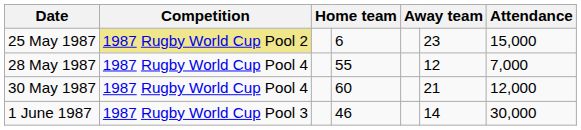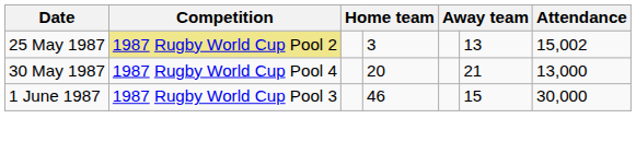25 May 1987 | column 4: 6 -> 3
25 May 1987 | column 6: 23 -> 13
25 May 1987 | Attendance: 15,000 -> 15,002
- row: 28 May 1987 | 1987 Rugby World Cup Pool 4 | 55 | 12 | 7,000
30 May 1987 | column 4: 60 -> 20
30 May 1987 | Attendance: 12,000 -> 13,000
1 June 1987 | column 6: 14 -> 15
